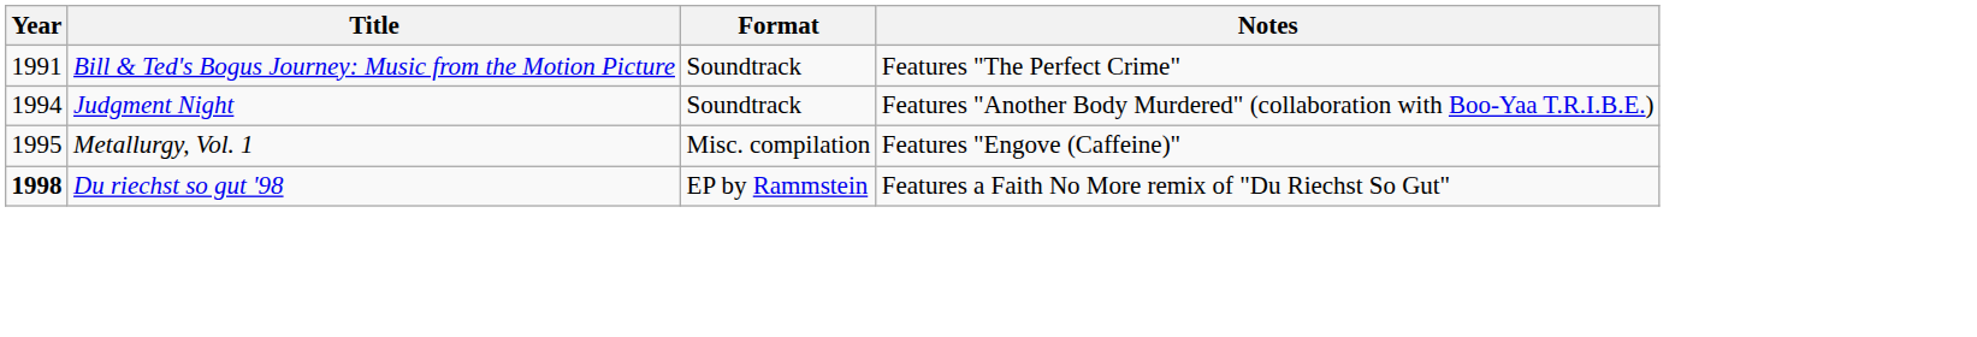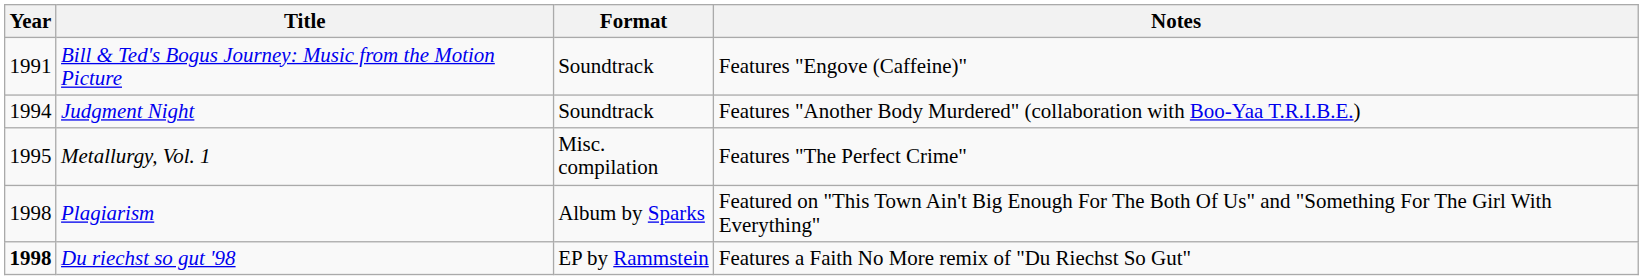Bill & Ted's Bogus Journey: Music from the Motion Picture | Notes: Features "The Perfect Crime" -> Features "Engove (Caffeine)"
Metallurgy, Vol. 1 | Notes: Features "Engove (Caffeine)" -> Features "The Perfect Crime"
+ row: 1998 | Plagiarism | Album by Sparks | Featured on "This Town Ain't Big Enough For The Both Of Us" and "Something For The Girl With Everything"
